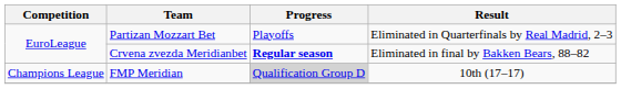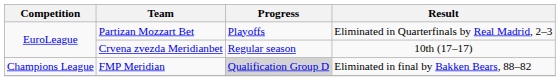Crvena zvezda Meridianbet | Progress: bold -> normal
Crvena zvezda Meridianbet | Result: Eliminated in final by Bakken Bears, 88–82 -> 10th (17–17)
FMP Meridian | Result: 10th (17–17) -> Eliminated in final by Bakken Bears, 88–82
